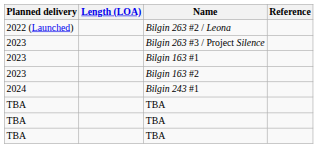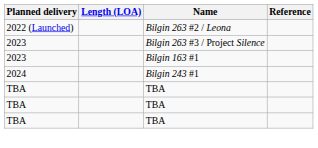- row: 2023 | Bilgin 163 #2
